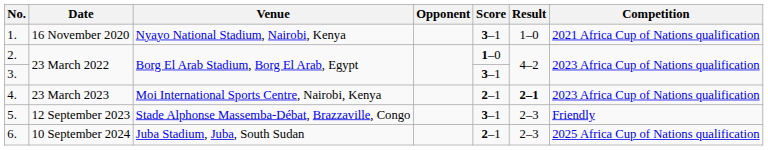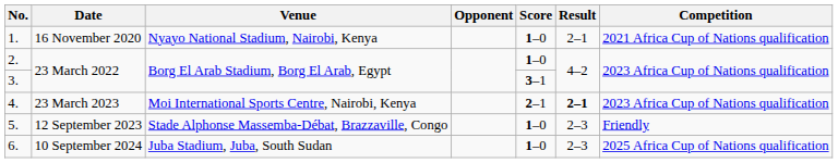1. | Score: 3–1 -> 1–0
1. | Result: 1–0 -> 2–1
5. | Score: 3–1 -> 1–0
6. | Score: 2–1 -> 1–0
